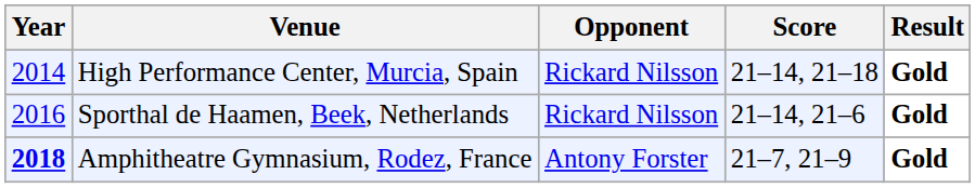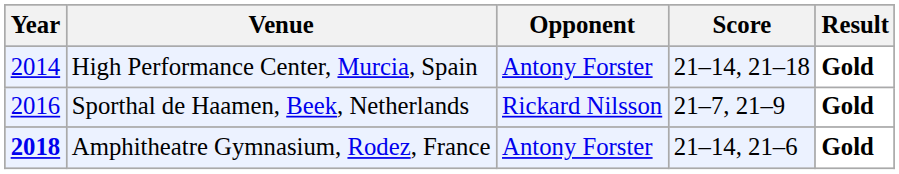High Performance Center, Murcia, Spain | Opponent: Rickard Nilsson -> Antony Forster
Sporthal de Haamen, Beek, Netherlands | Score: 21–14, 21–6 -> 21–7, 21–9
Amphitheatre Gymnasium, Rodez, France | Score: 21–7, 21–9 -> 21–14, 21–6
